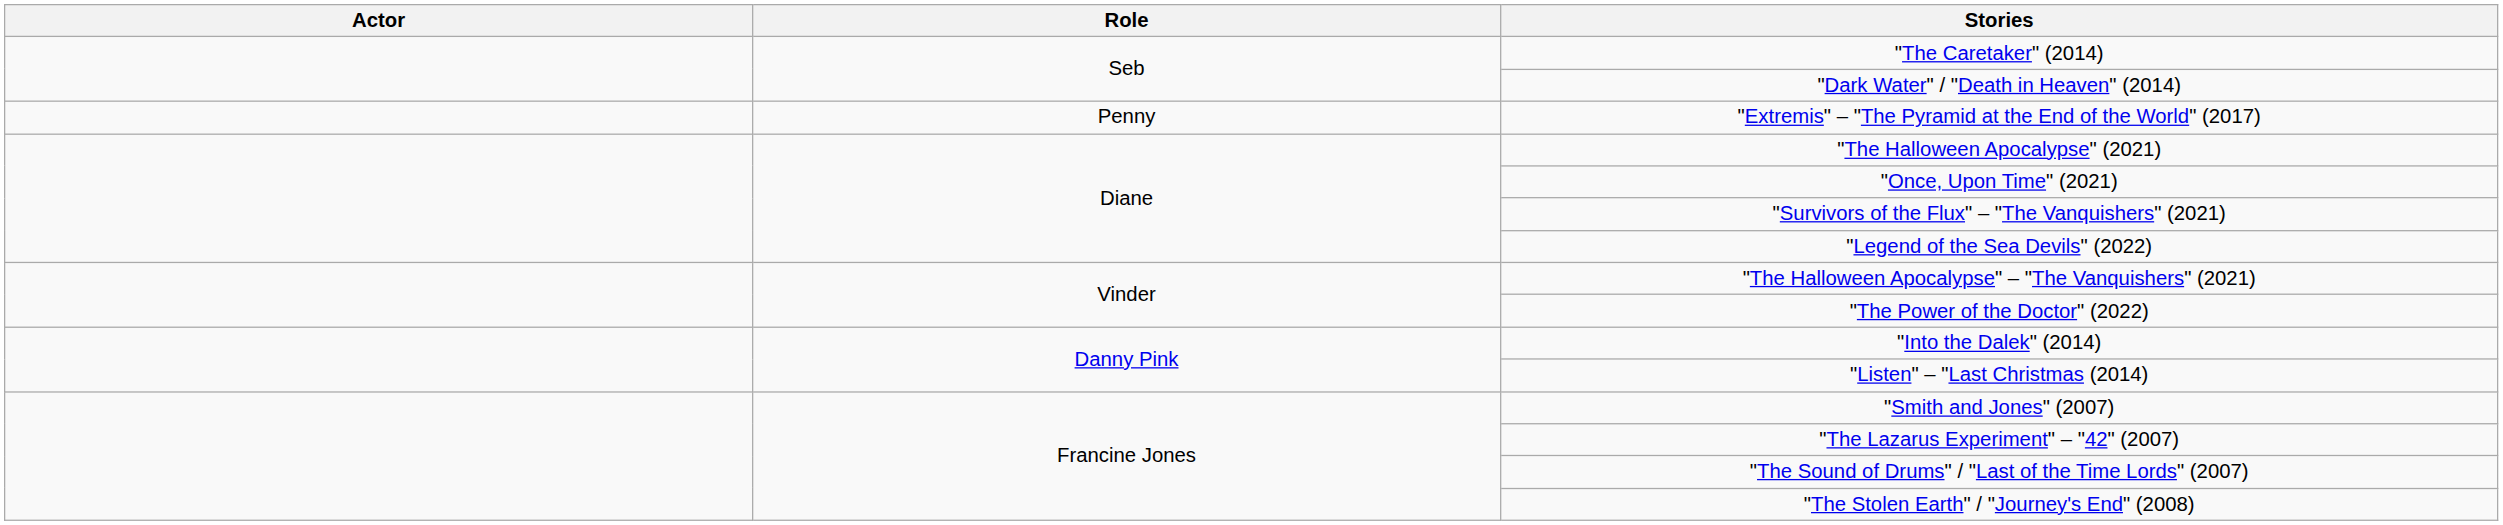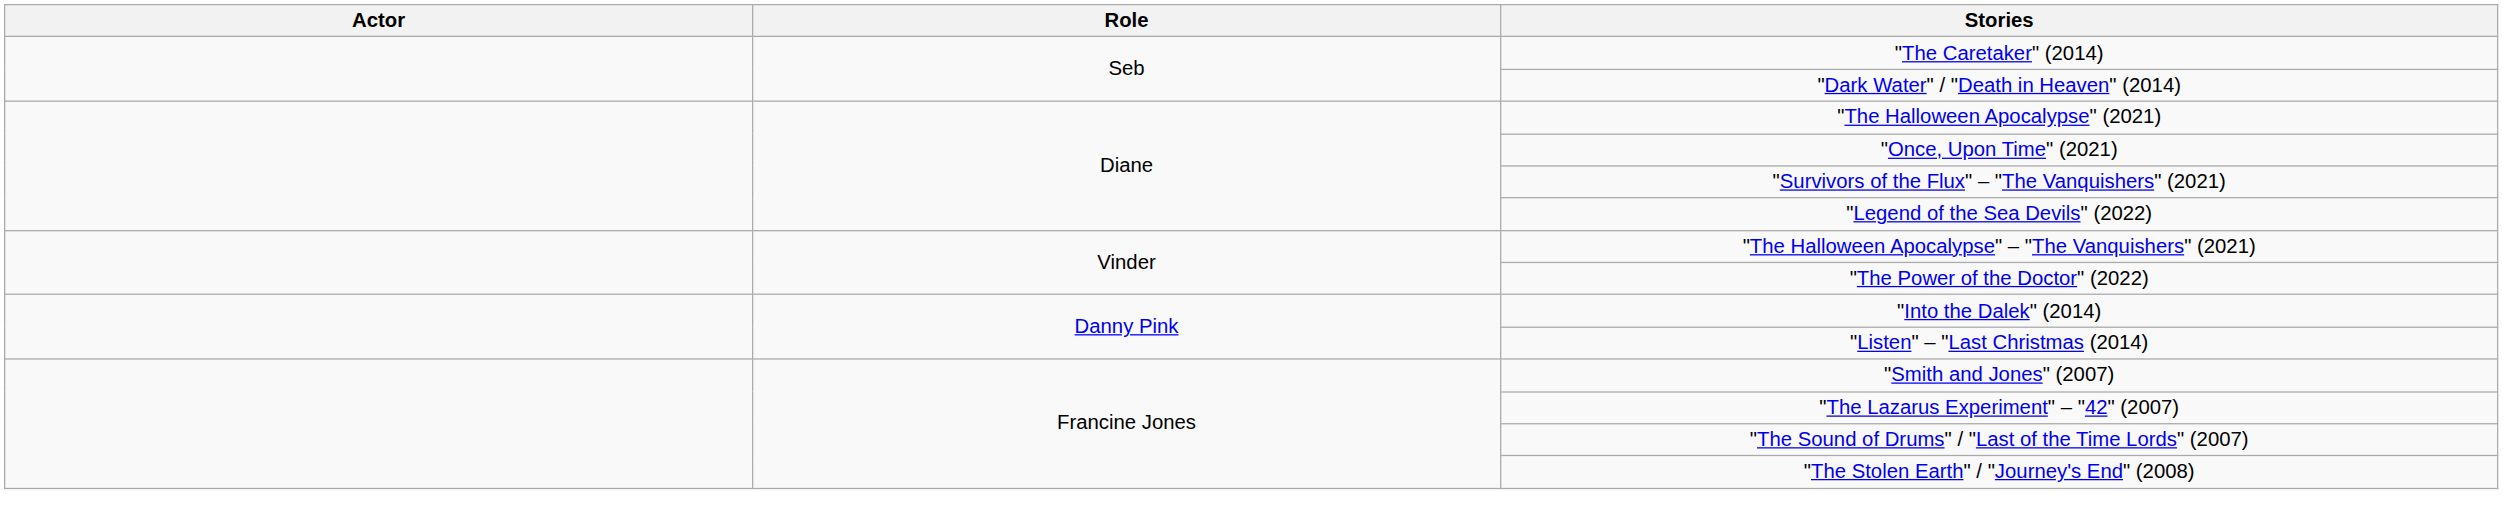- row: Penny | "Extremis" – "The Pyramid at the End of the World" (2017)
